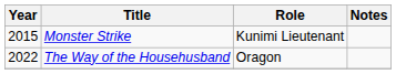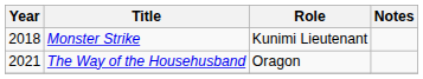Monster Strike | Year: 2015 -> 2018
The Way of the Househusband | Year: 2022 -> 2021
